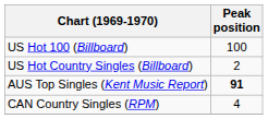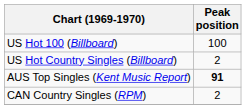CAN Country Singles (RPM) | Peak position: 4 -> 2
